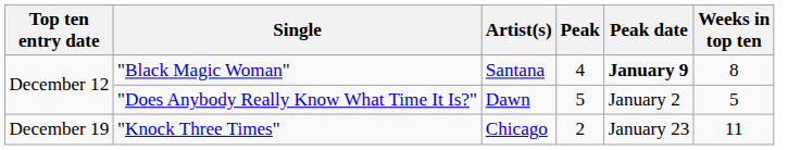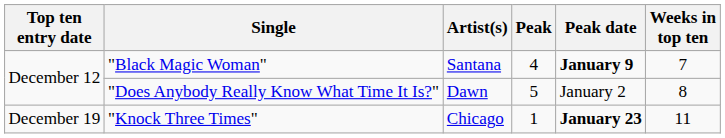"Black Magic Woman" | Weeks in top ten: 8 -> 7
"Does Anybody Really Know What Time It Is?" | Weeks in top ten: 5 -> 8
"Knock Three Times" | Peak: 2 -> 1
"Knock Three Times" | Peak date: normal -> bold
